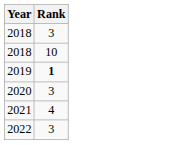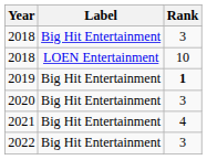+ column: Label | Big Hit Entertainment | LOEN Entertainment | Big Hit Entertainment | Big Hit Entertainment | Big Hit Entertainment | Big Hit Entertainment
